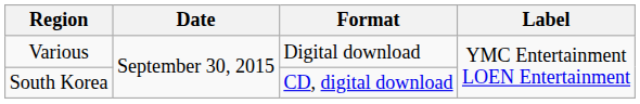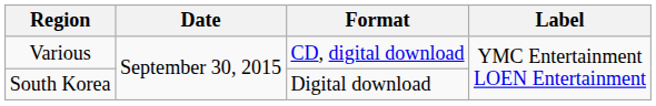Various | Format: Digital download -> CD, digital download
South Korea | Format: CD, digital download -> Digital download
